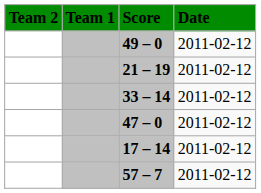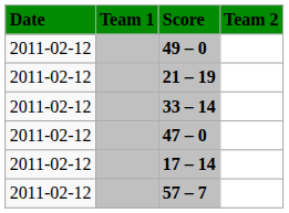columns swapped: Date <-> Team 2
